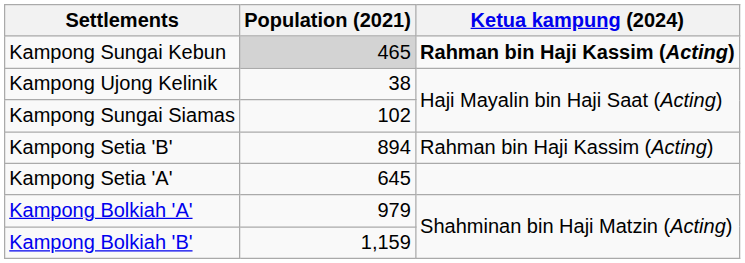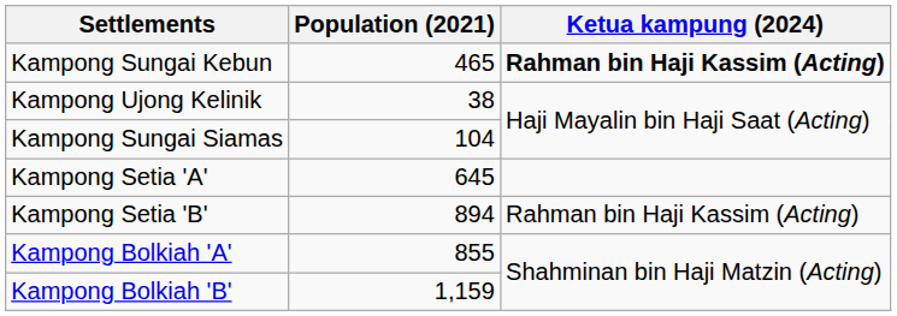Kampong Sungai Kebun | Population (2021): lightgrey background -> no background
Kampong Sungai Siamas | Population (2021): 102 -> 104
rows swapped: Kampong Setia 'A' <-> Kampong Setia 'B'
Kampong Bolkiah 'A' | Population (2021): 979 -> 855
